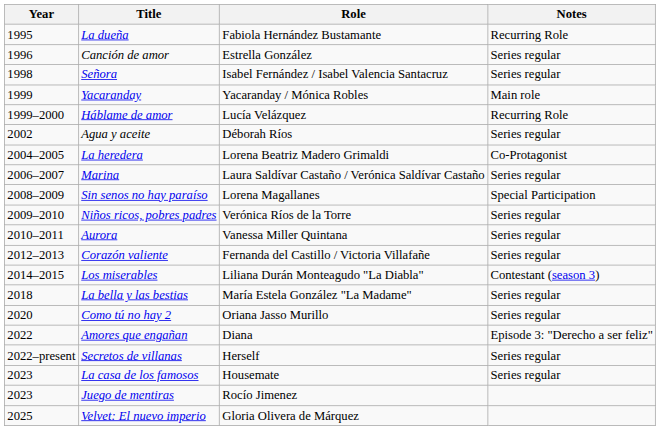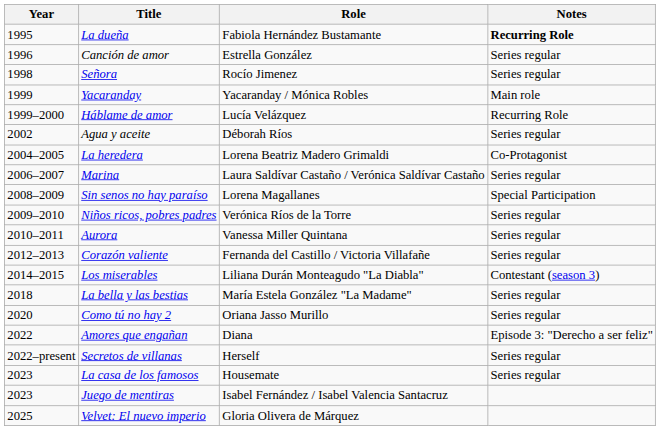La dueña | Notes: normal -> bold
Señora | Role: Isabel Fernández / Isabel Valencia Santacruz -> Rocío Jimenez
Juego de mentiras | Role: Rocío Jimenez -> Isabel Fernández / Isabel Valencia Santacruz
